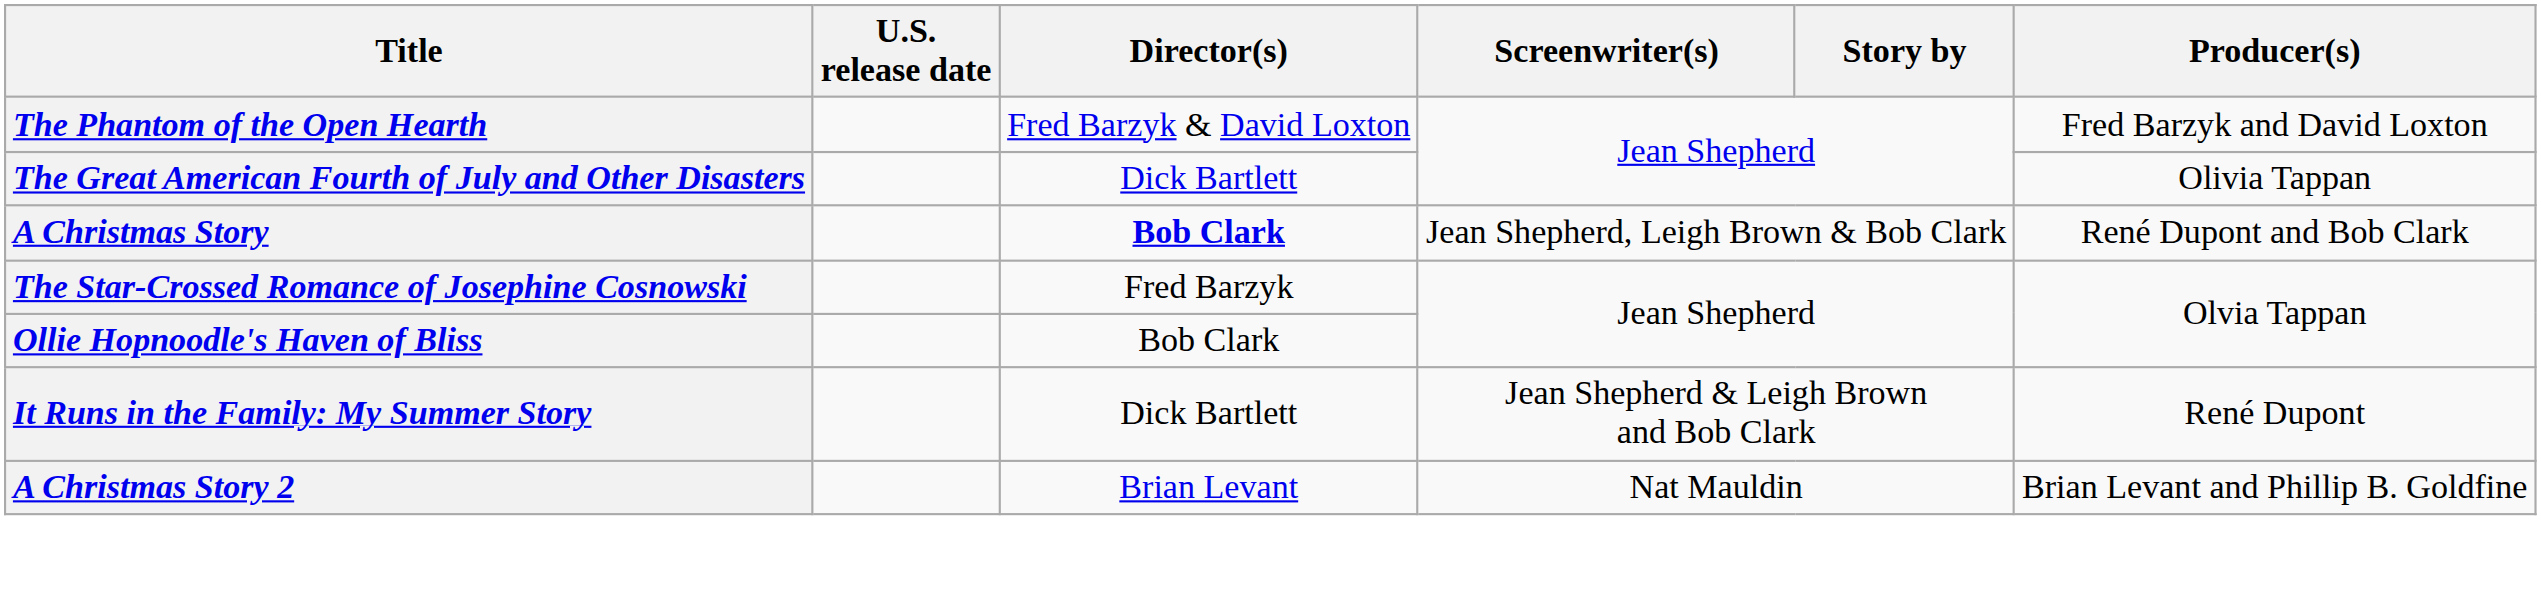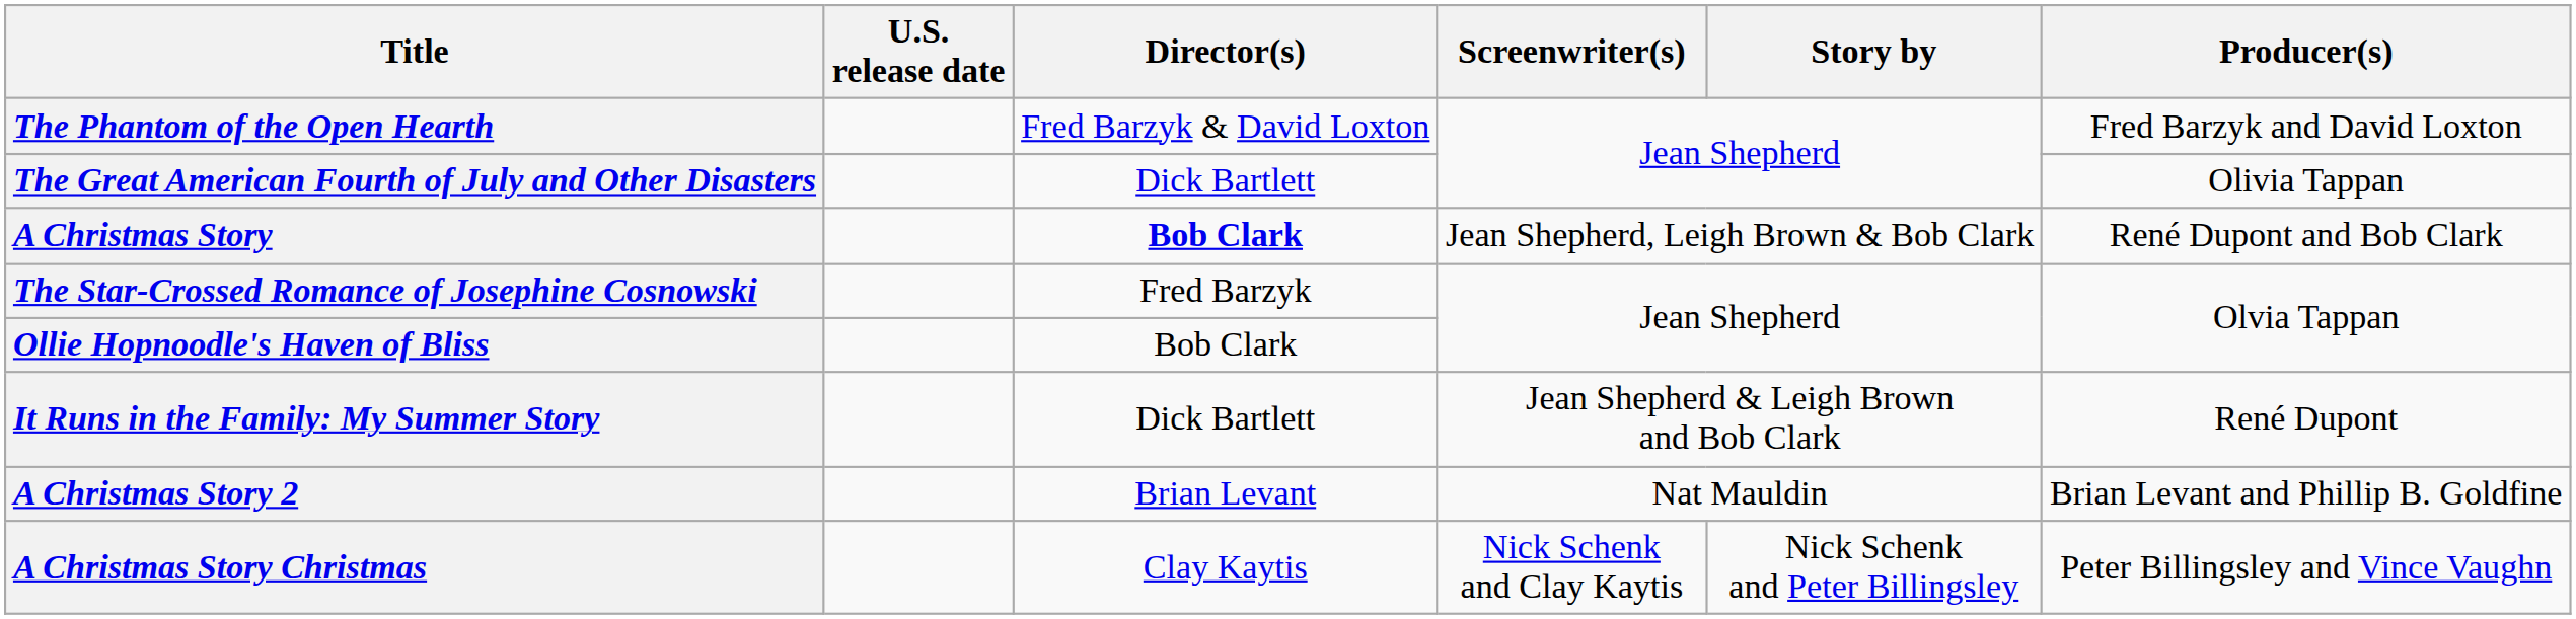+ row: A Christmas Story Christmas | Clay Kaytis | Nick Schenk and Clay Kaytis | Nick Schenk and Peter Billingsley | Peter Billingsley and Vince Vaughn
